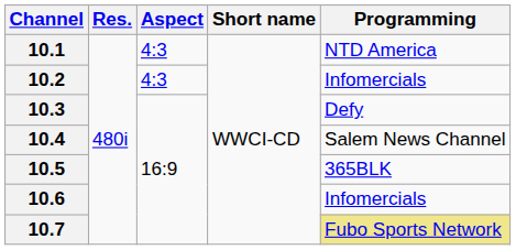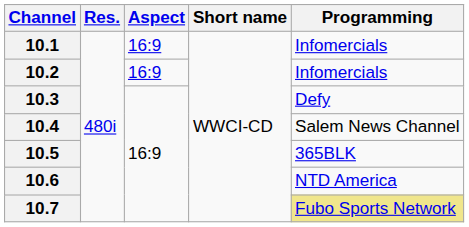10.1 | Aspect: 4:3 -> 16:9
10.1 | Programming: NTD America -> Infomercials
10.2 | Aspect: 4:3 -> 16:9
10.6 | Programming: Infomercials -> NTD America
